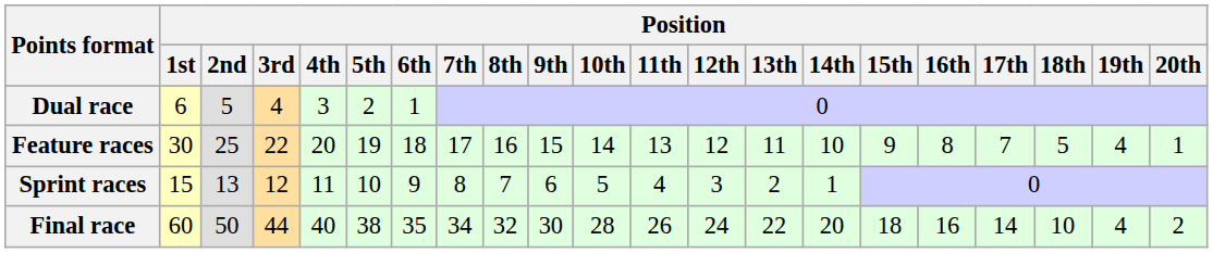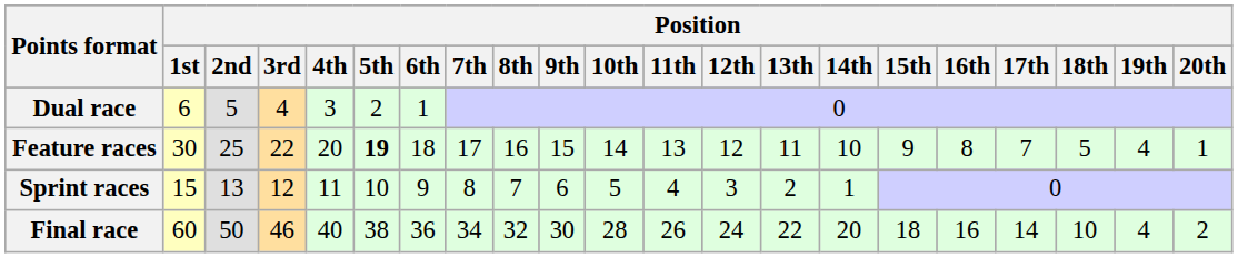Feature races | Position / 5th: normal -> bold
Final race | Position / 3rd: 44 -> 46
Final race | Position / 6th: 35 -> 36
